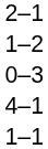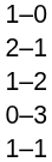+ row: 1–0
- row: 4–1
